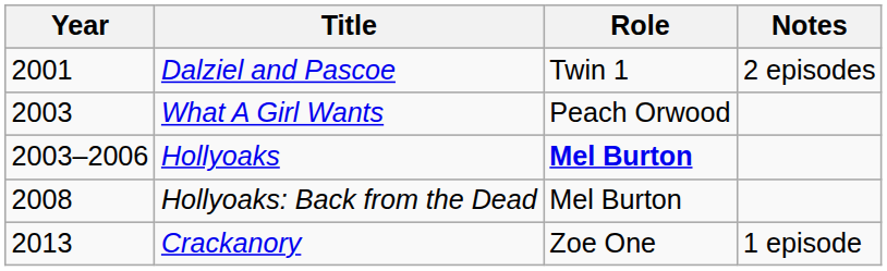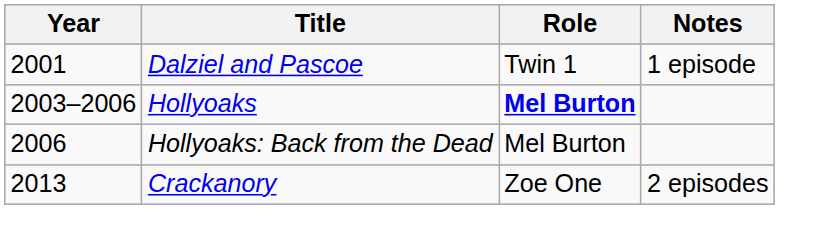Dalziel and Pascoe | Notes: 2 episodes -> 1 episode
- row: 2003 | What A Girl Wants | Peach Orwood
Hollyoaks: Back from the Dead | Year: 2008 -> 2006
Crackanory | Notes: 1 episode -> 2 episodes
